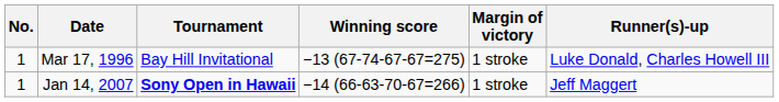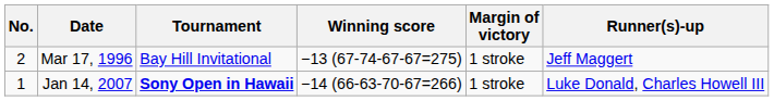Mar 17, 1996 | No.: 1 -> 2
Mar 17, 1996 | Runner(s)-up: Luke Donald, Charles Howell III -> Jeff Maggert
Jan 14, 2007 | Runner(s)-up: Jeff Maggert -> Luke Donald, Charles Howell III
